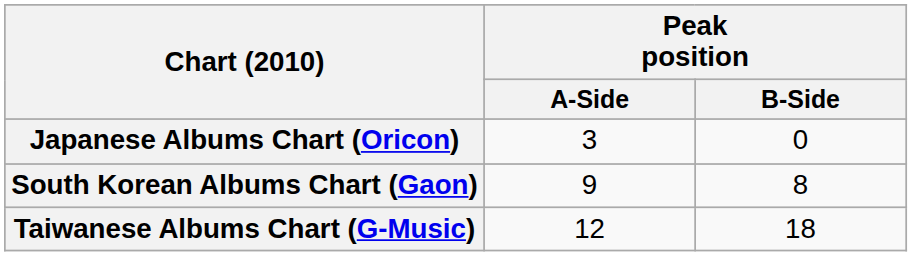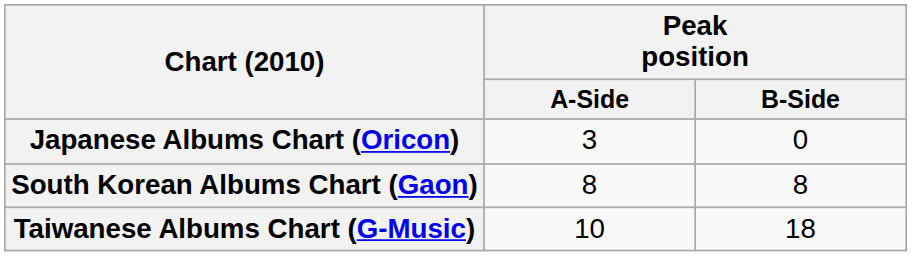South Korean Albums Chart (Gaon) | Peak position / A-Side: 9 -> 8
Taiwanese Albums Chart (G-Music) | Peak position / A-Side: 12 -> 10
